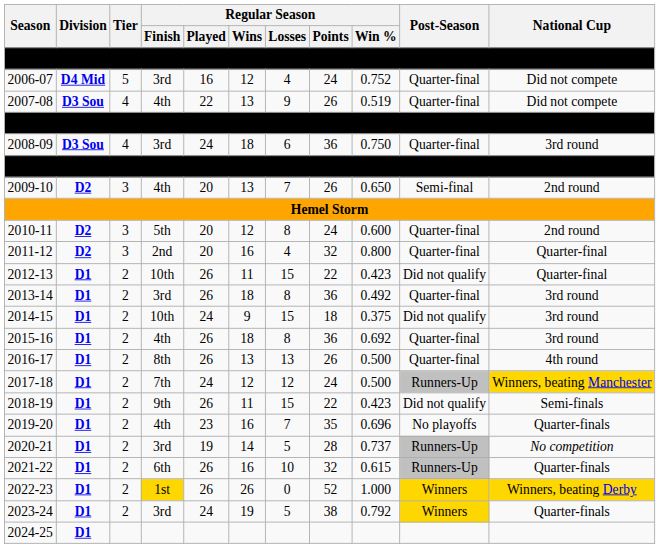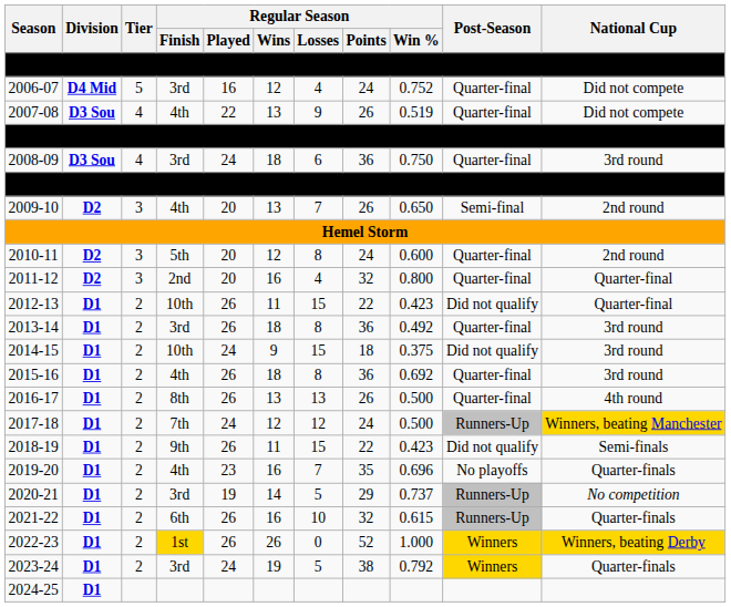2020-21 | Regular Season / Points: 28 -> 29
